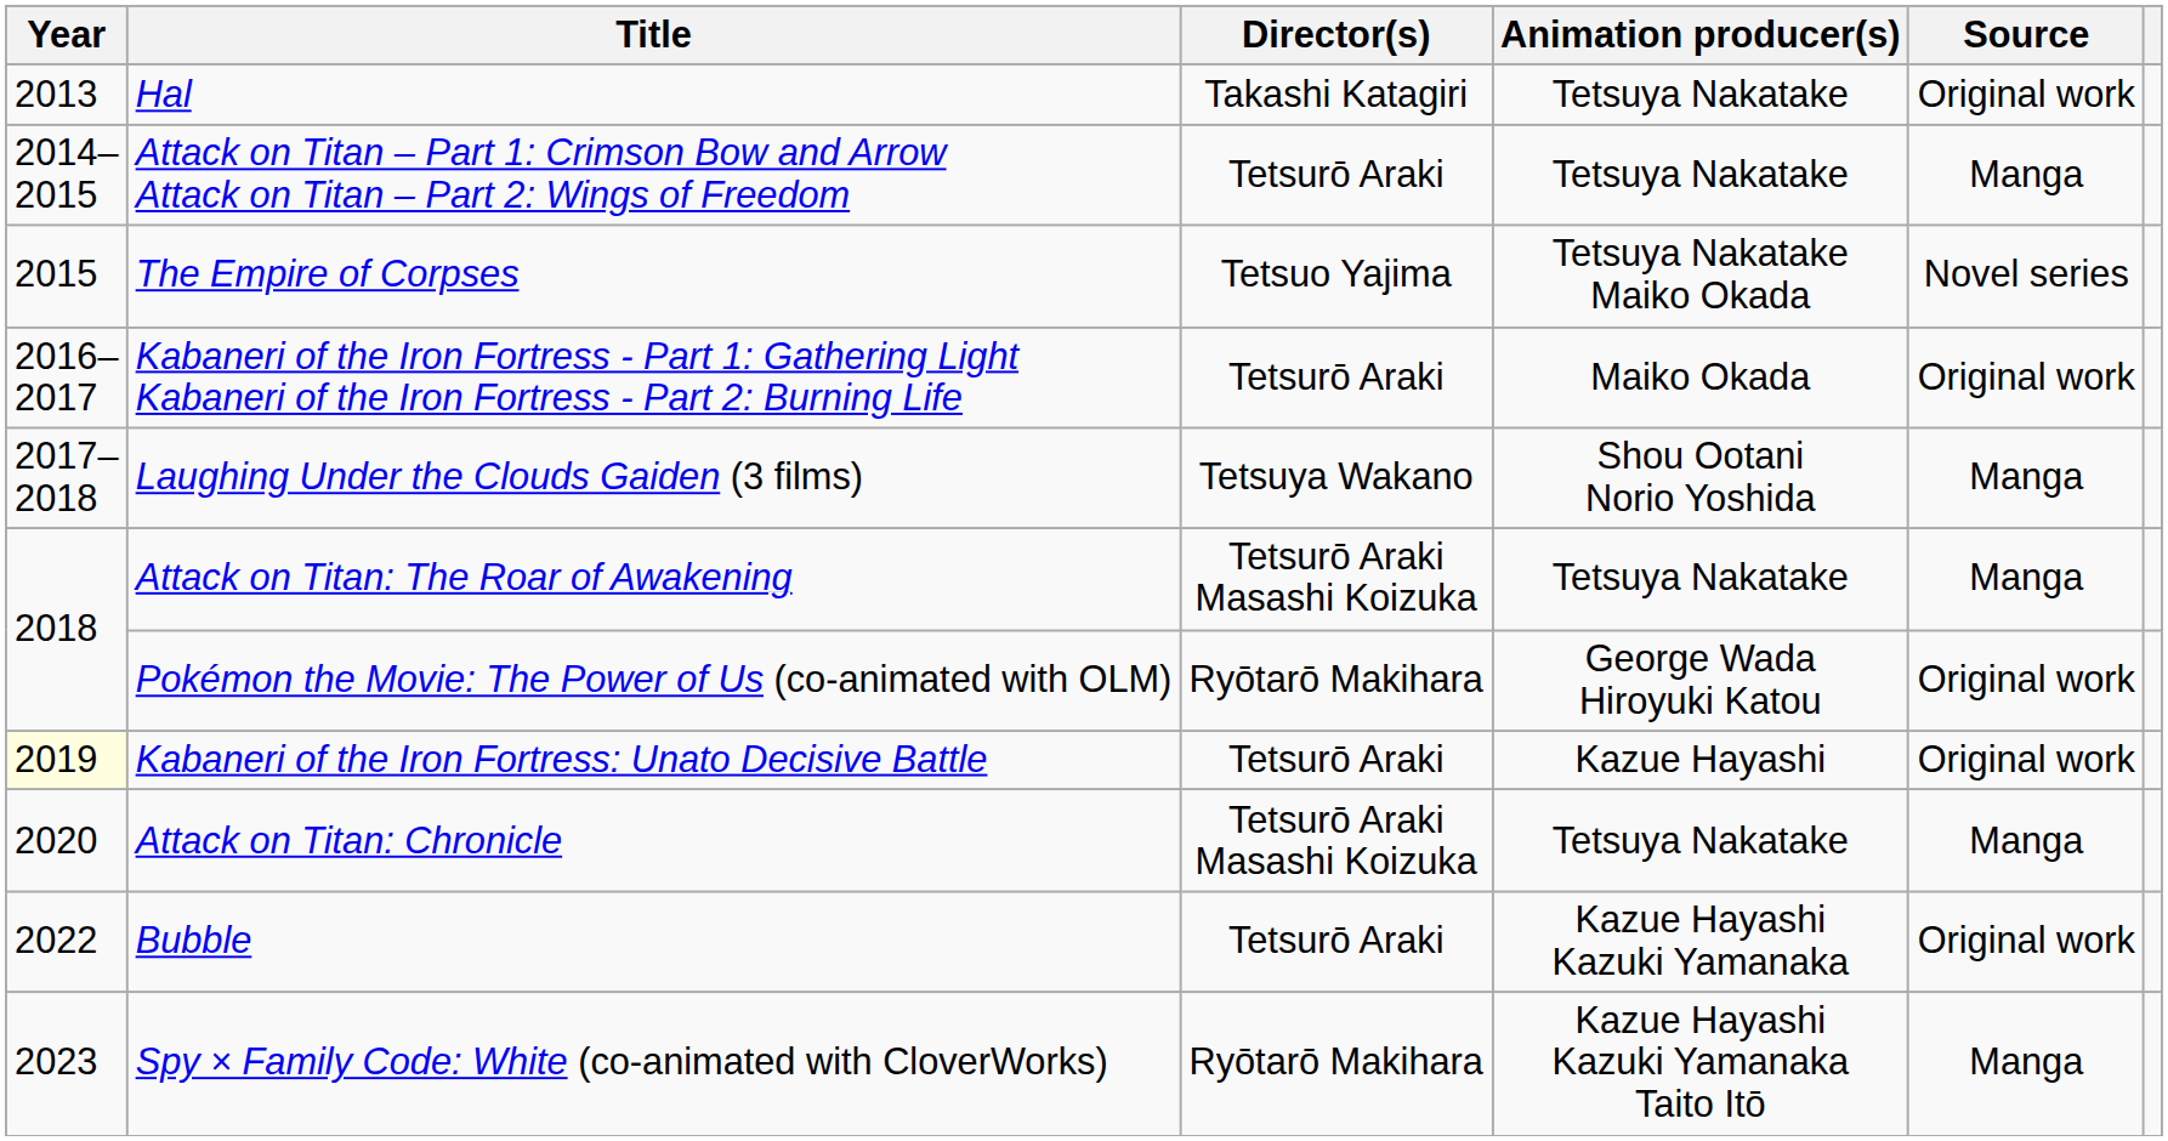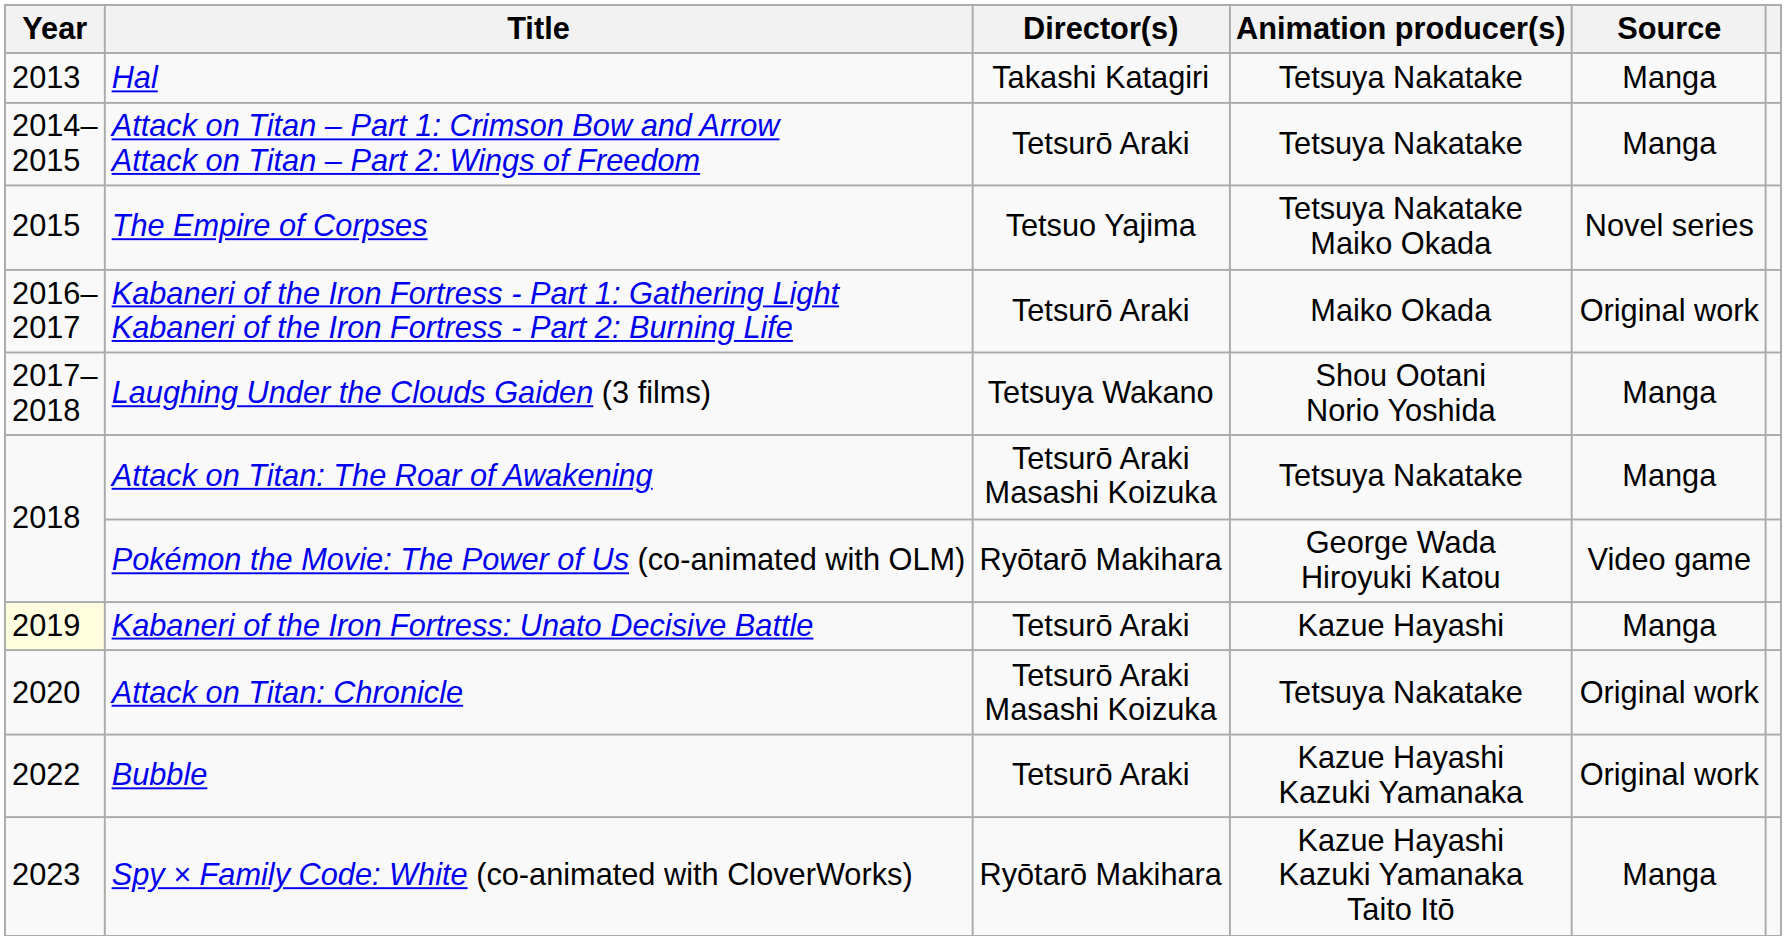Hal | Source: Original work -> Manga
Pokémon the Movie: The Power of Us (co-animated with OLM) | Source: Original work -> Video game
Kabaneri of the Iron Fortress: Unato Decisive Battle | Source: Original work -> Manga
Attack on Titan: Chronicle | Source: Manga -> Original work
